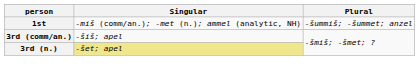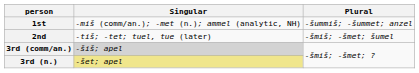+ row: 2nd | -tiš; -tet; tuel, tue (later) | -šmiš; -šmet; šumel
3rd (comm/an.) | Singular: no background -> lightgrey background
